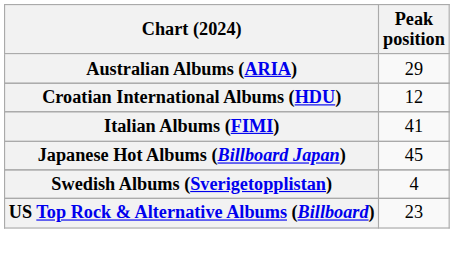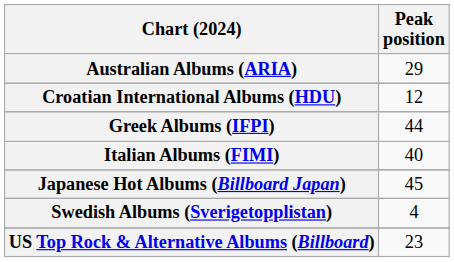+ row: Greek Albums (IFPI) | 44
Italian Albums (FIMI) | Peak position: 41 -> 40
